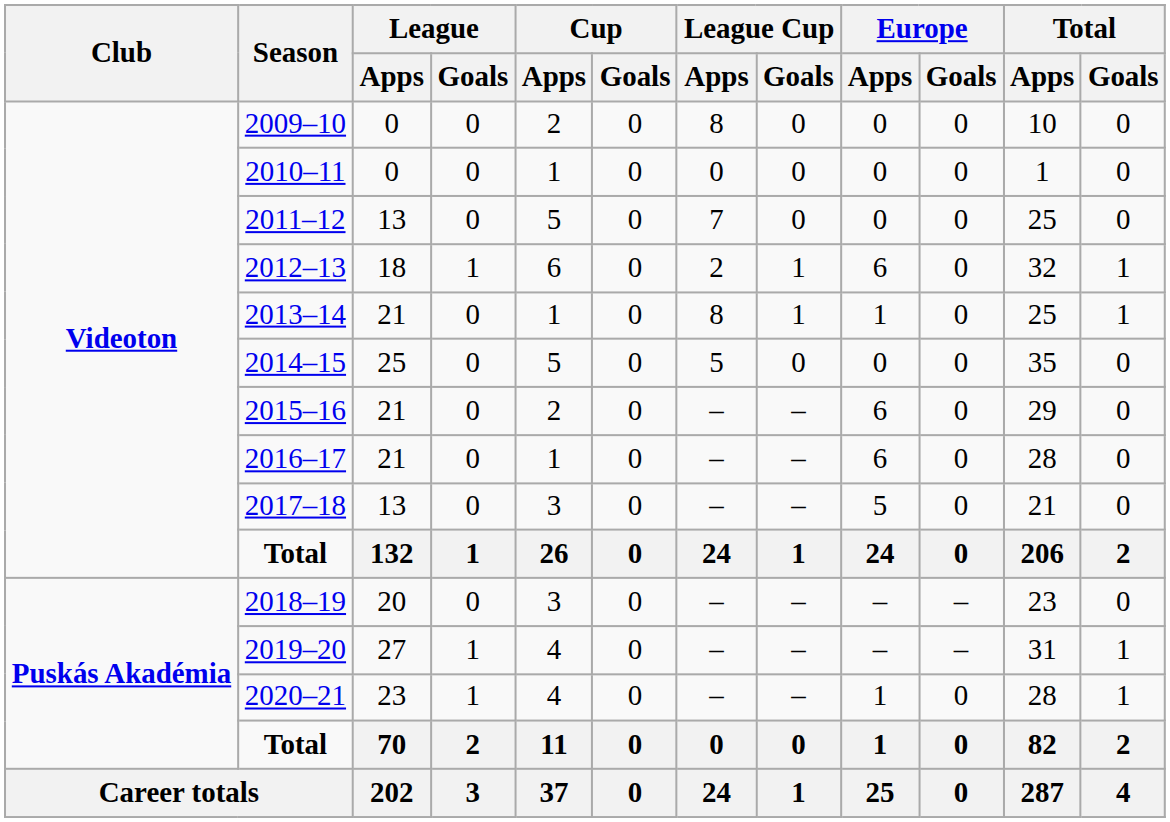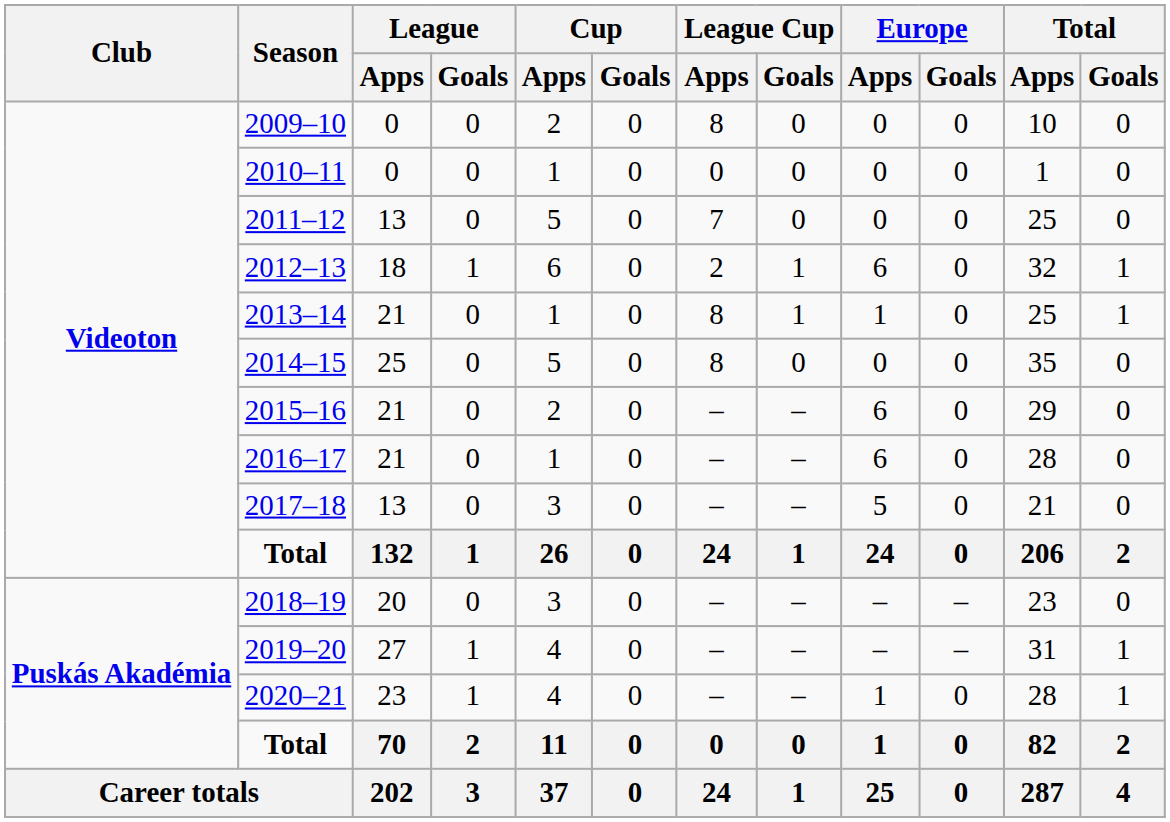2014–15 | League Cup / Goals: 5 -> 8
